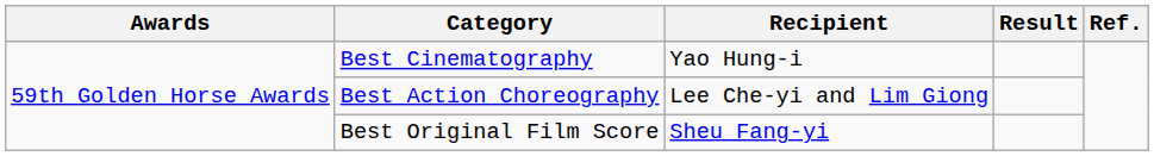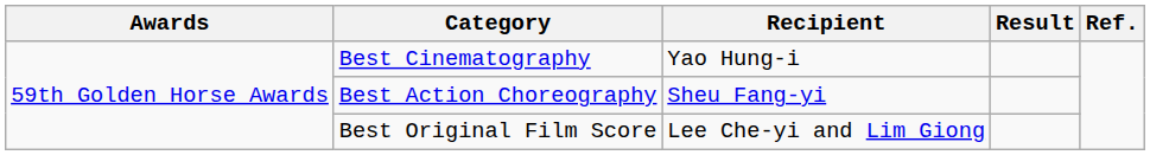Best Action Choreography | Recipient: Lee Che-yi and Lim Giong -> Sheu Fang-yi
Best Original Film Score | Recipient: Sheu Fang-yi -> Lee Che-yi and Lim Giong
